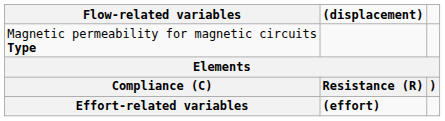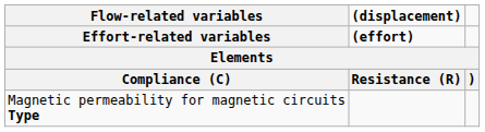rows swapped: Effort-related variables <-> Magnetic permeability for magnetic circuits Type
